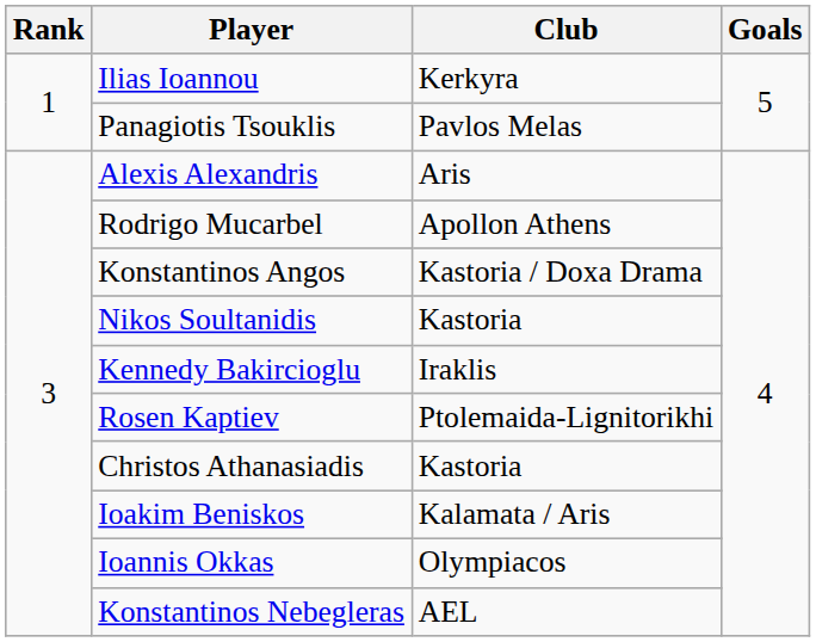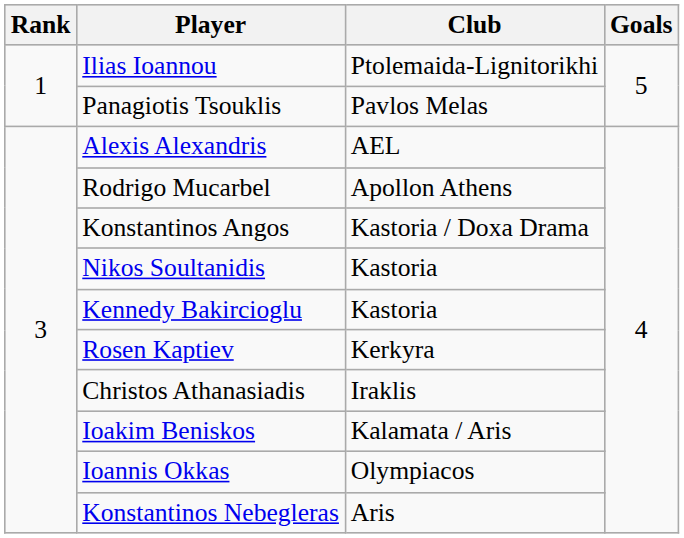Ilias Ioannou | Club: Kerkyra -> Ptolemaida-Lignitorikhi
Alexis Alexandris | Club: Aris -> AEL
Kennedy Bakircioglu | Club: Iraklis -> Kastoria
Rosen Kaptiev | Club: Ptolemaida-Lignitorikhi -> Kerkyra
Christos Athanasiadis | Club: Kastoria -> Iraklis
Konstantinos Nebegleras | Club: AEL -> Aris
